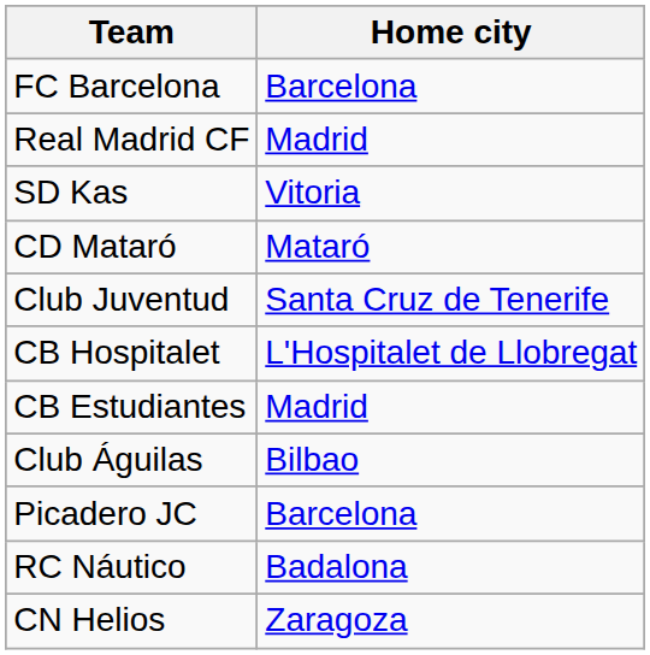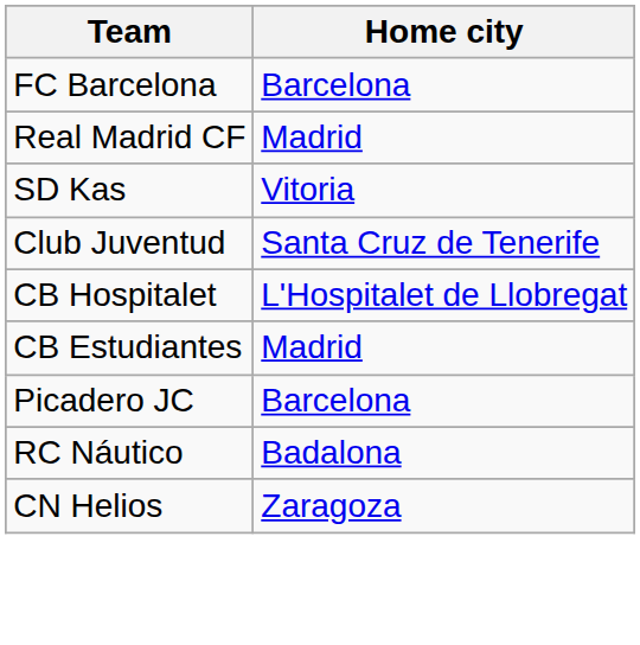- row: CD Mataró | Mataró
- row: Club Águilas | Bilbao
